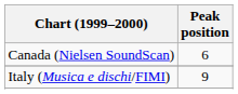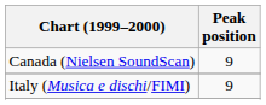Canada (Nielsen SoundScan) | Peak position: 6 -> 9
